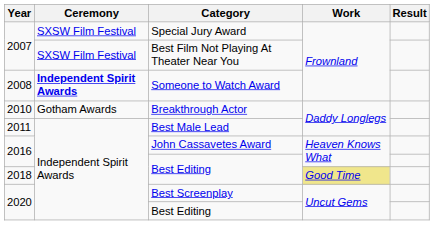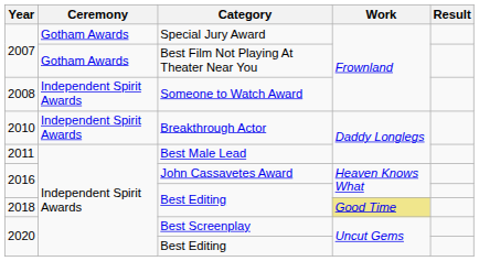Special Jury Award | Ceremony: SXSW Film Festival -> Gotham Awards
Best Film Not Playing At Theater Near You | Ceremony: SXSW Film Festival -> Gotham Awards
Someone to Watch Award | Ceremony: bold -> normal
Breakthrough Actor | Ceremony: Gotham Awards -> Independent Spirit Awards
